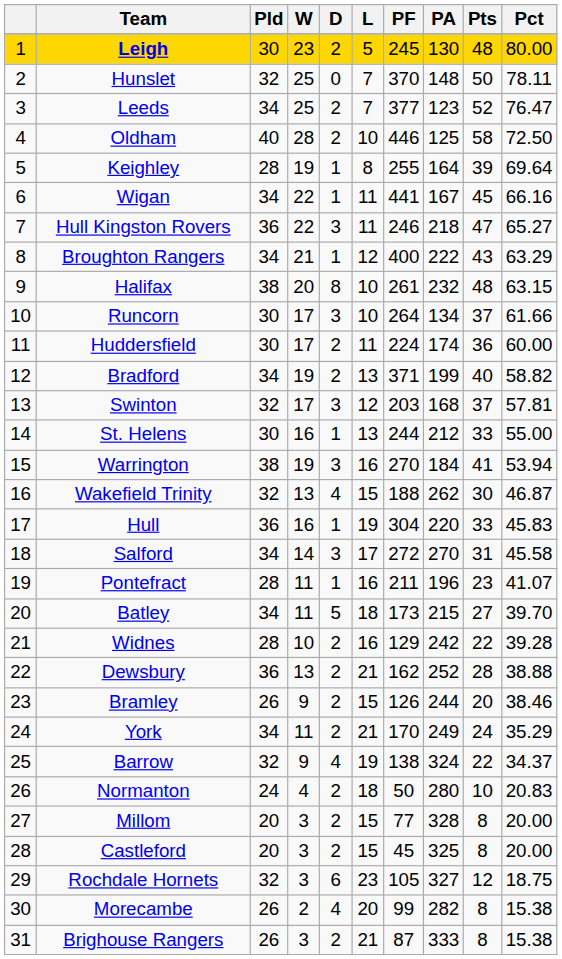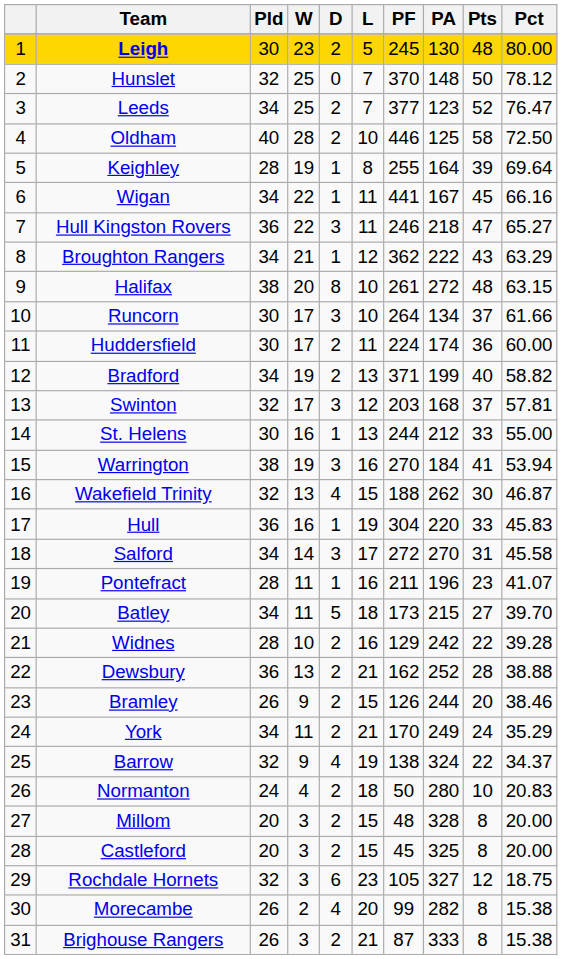Hunslet | Pct: 78.11 -> 78.12
Broughton Rangers | PF: 400 -> 362
Halifax | PA: 232 -> 272
Millom | PF: 77 -> 48
